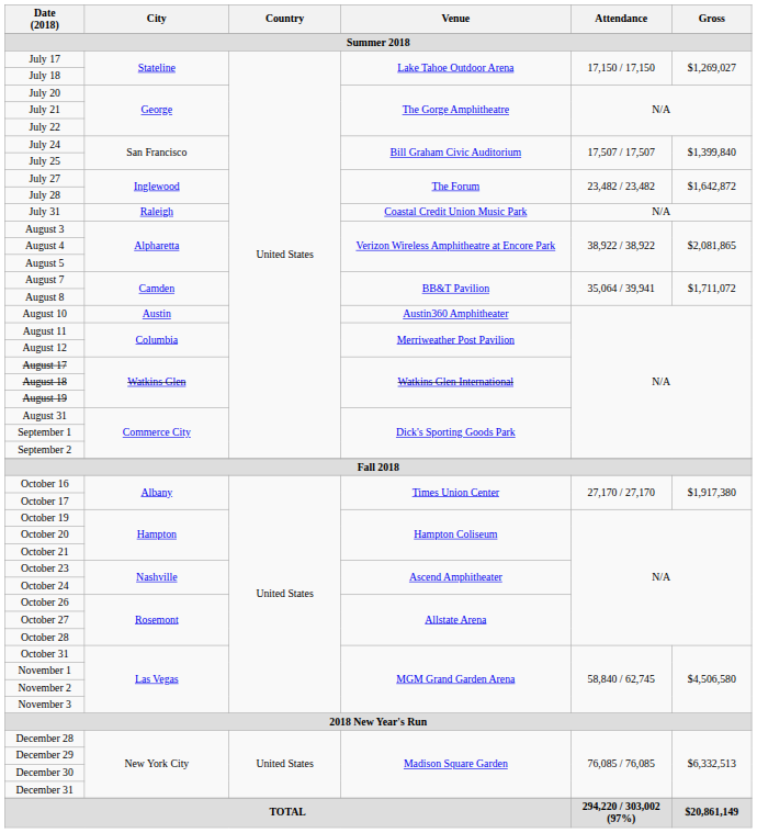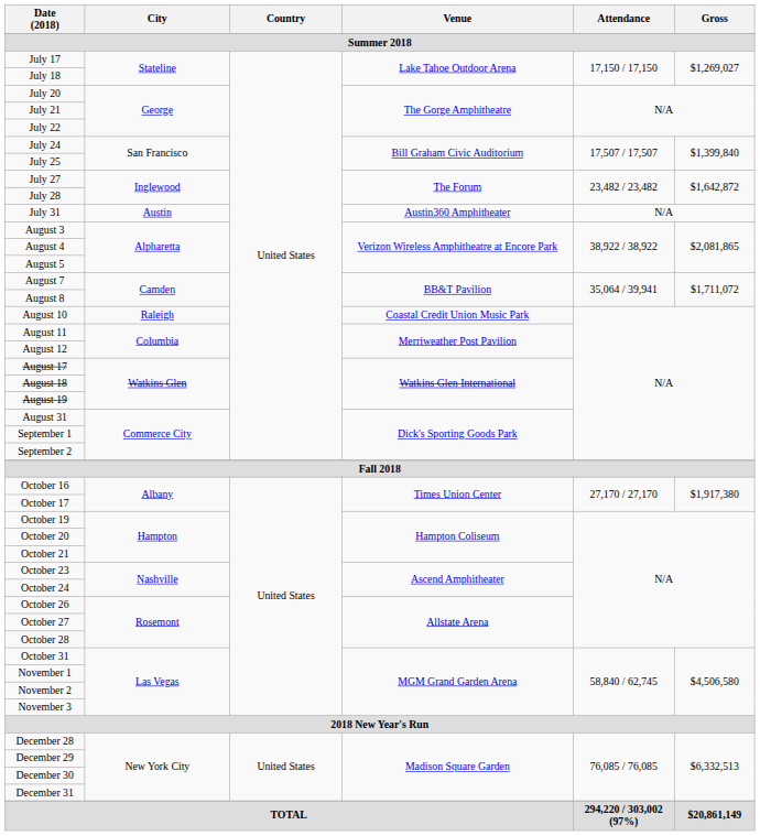July 31 | City: Raleigh -> Austin
July 31 | Venue: Coastal Credit Union Music Park -> Austin360 Amphitheater
August 10 | City: Austin -> Raleigh
August 10 | Venue: Austin360 Amphitheater -> Coastal Credit Union Music Park
